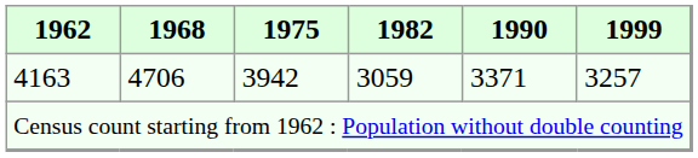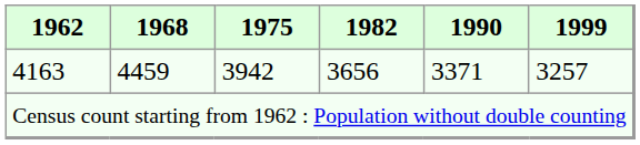4163 | 1968: 4706 -> 4459
4163 | 1982: 3059 -> 3656
